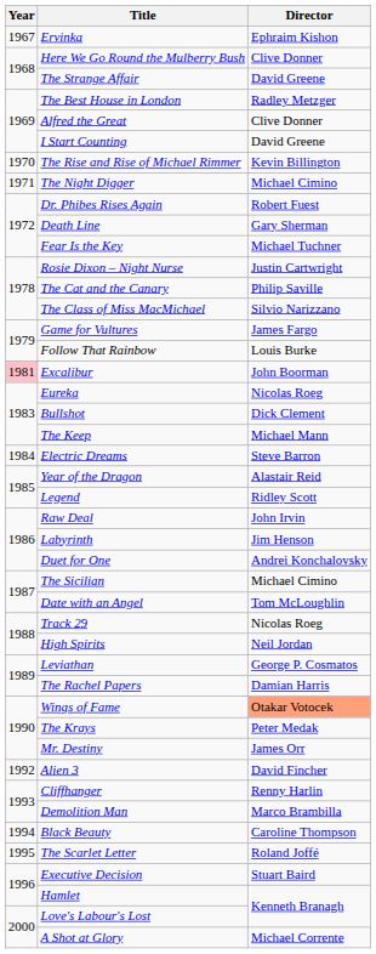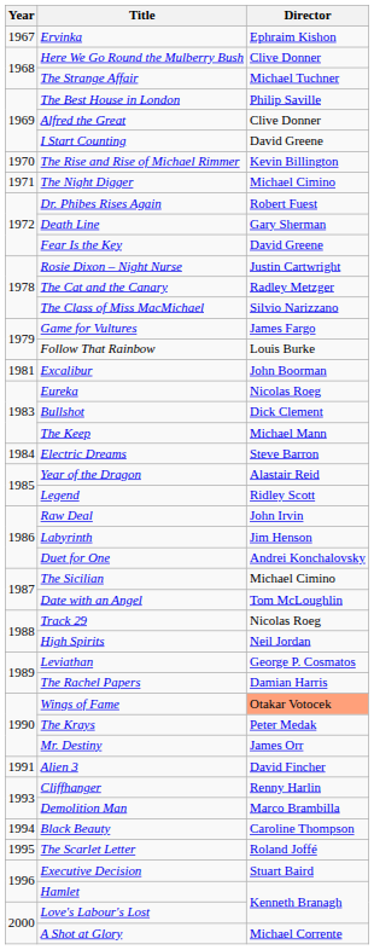The Strange Affair | Director: David Greene -> Michael Tuchner
The Best House in London | Director: Radley Metzger -> Philip Saville
Fear Is the Key | Director: Michael Tuchner -> David Greene
The Cat and the Canary | Director: Philip Saville -> Radley Metzger
Excalibur | Year: pink background -> no background
Alien 3 | Year: 1992 -> 1991
